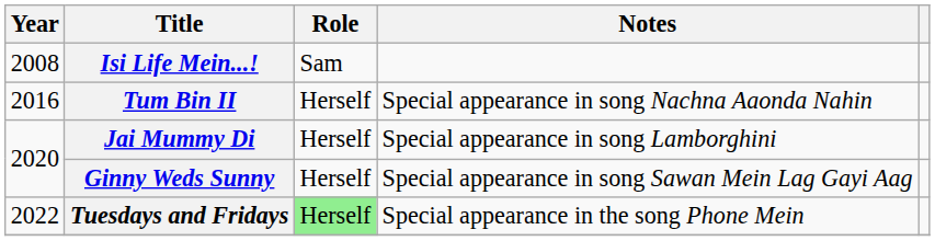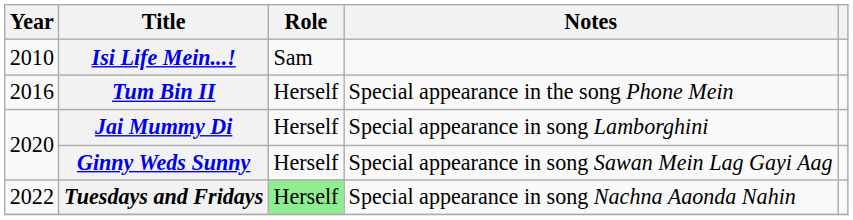Isi Life Mein...! | Year: 2008 -> 2010
Tum Bin II | Notes: Special appearance in song Nachna Aaonda Nahin -> Special appearance in the song Phone Mein
Tuesdays and Fridays | Notes: Special appearance in the song Phone Mein -> Special appearance in song Nachna Aaonda Nahin
